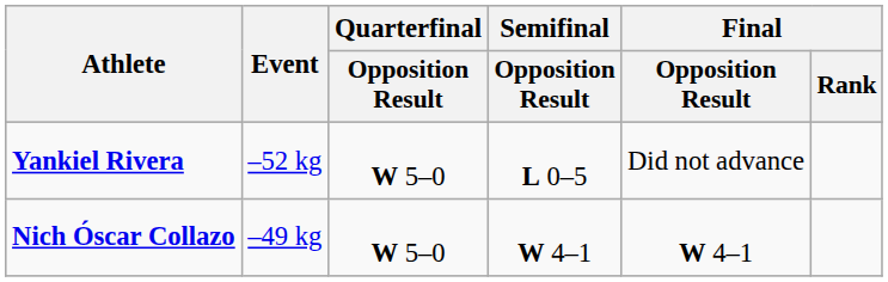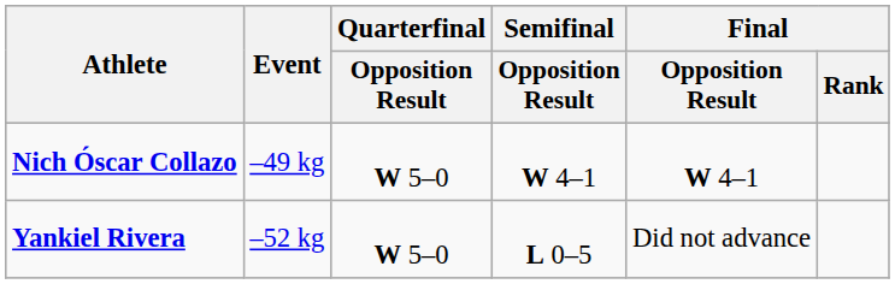rows swapped: Nich Óscar Collazo <-> Yankiel Rivera
